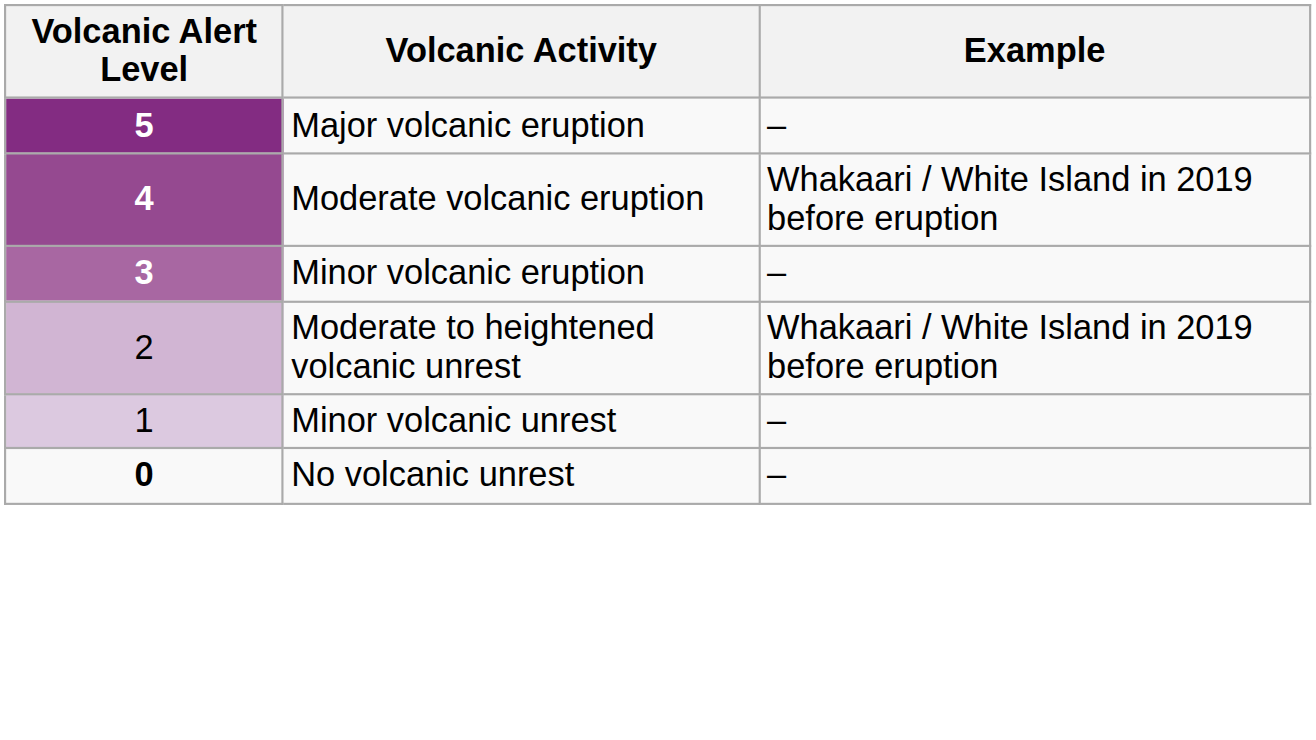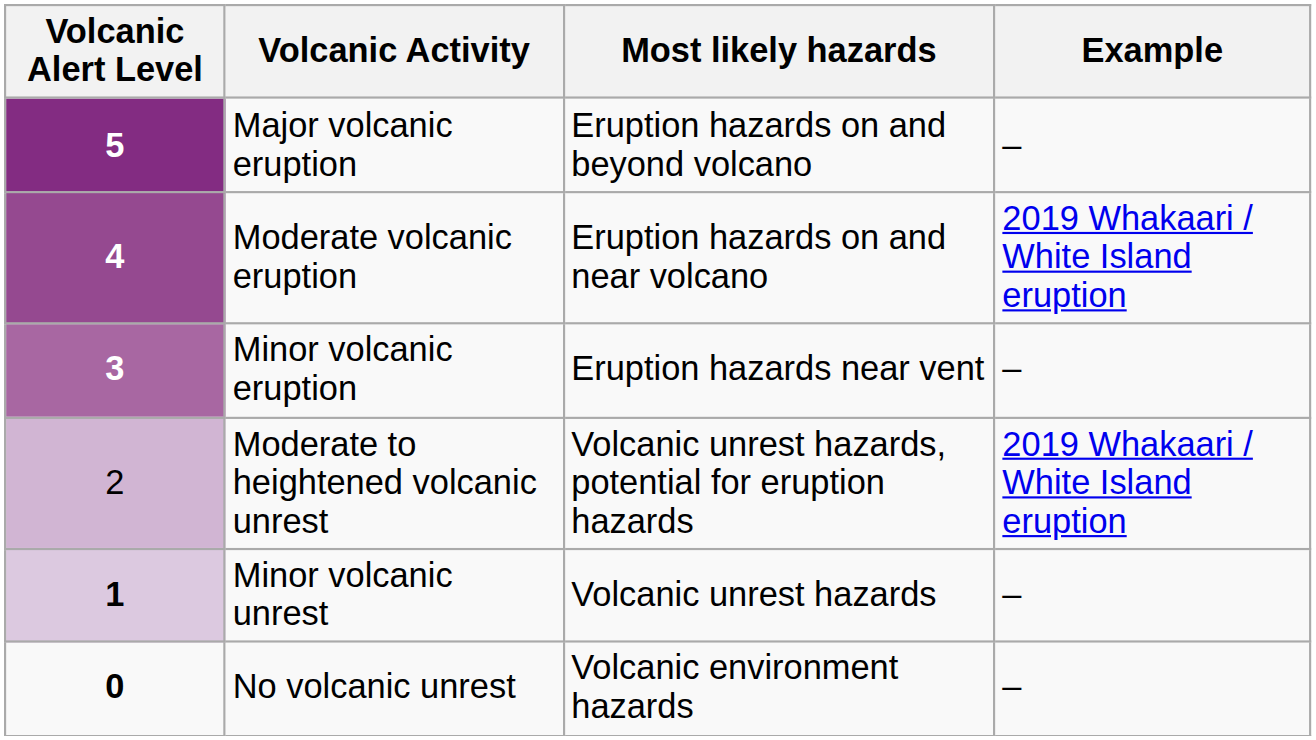+ column: Most likely hazards | Eruption hazards on and beyond volcano | Eruption hazards on and near volcano | Eruption hazards near vent | Volcanic unrest hazards, potential for eruption hazards | Volcanic unrest hazards | Volcanic environment hazards
Moderate volcanic eruption | Example: Whakaari / White Island in 2019 before eruption -> 2019 Whakaari / White Island eruption
Moderate to heightened volcanic unrest | Example: Whakaari / White Island in 2019 before eruption -> 2019 Whakaari / White Island eruption
Minor volcanic unrest | Volcanic Alert Level: normal -> bold
